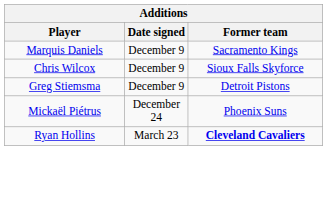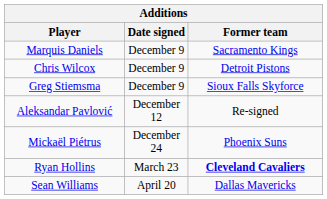Chris Wilcox | Former team: Sioux Falls Skyforce -> Detroit Pistons
Greg Stiemsma | Former team: Detroit Pistons -> Sioux Falls Skyforce
+ row: Aleksandar Pavlović | December 12 | Re-signed
+ row: Sean Williams | April 20 | Dallas Mavericks
